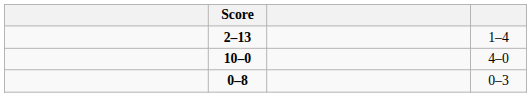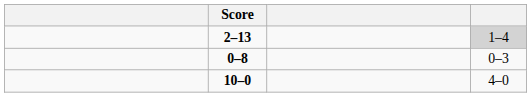2–13 | column 4: no background -> lightgrey background
rows swapped: 10–0 <-> 0–8
